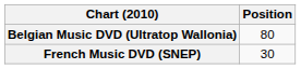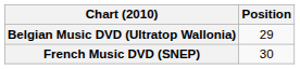Belgian Music DVD (Ultratop Wallonia) | Position: 80 -> 29
